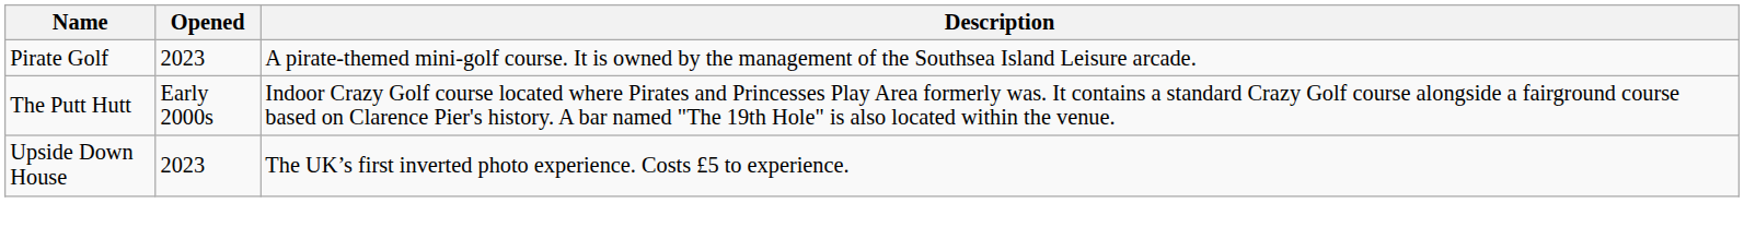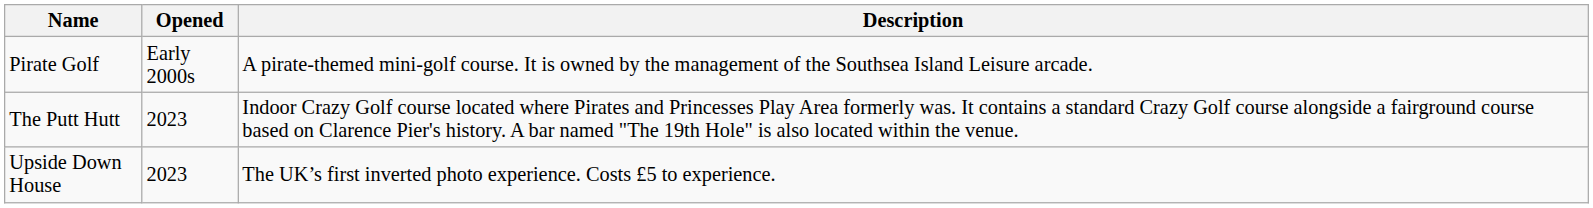Pirate Golf | Opened: 2023 -> Early 2000s
The Putt Hutt | Opened: Early 2000s -> 2023
